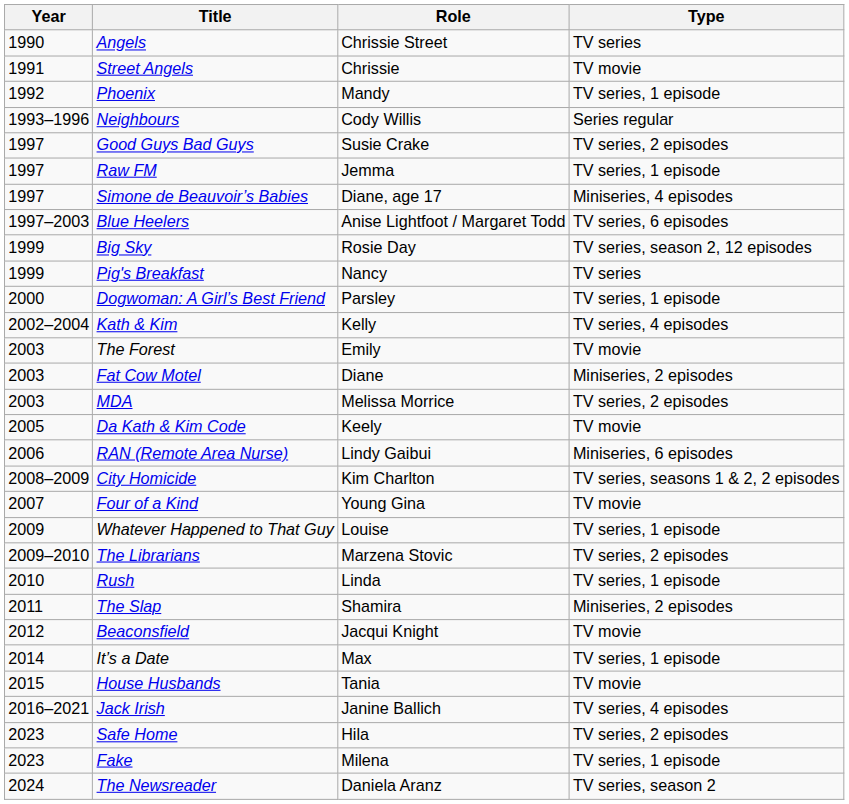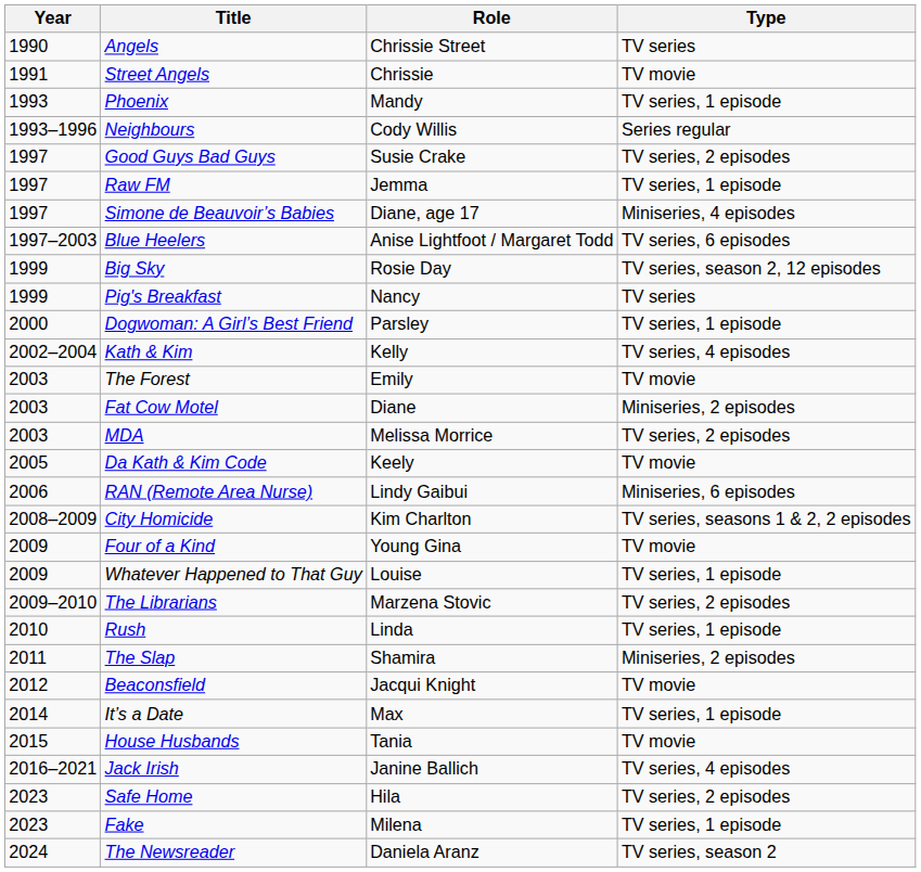Phoenix | Year: 1992 -> 1993
Four of a Kind | Year: 2007 -> 2009
